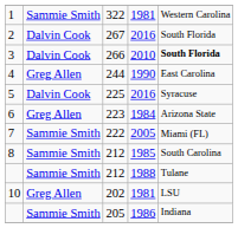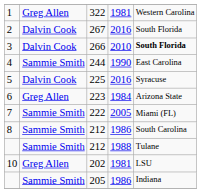1 | column 2: Sammie Smith -> Greg Allen
4 | column 2: Greg Allen -> Sammie Smith
8 | column 4: 1985 -> 1986
